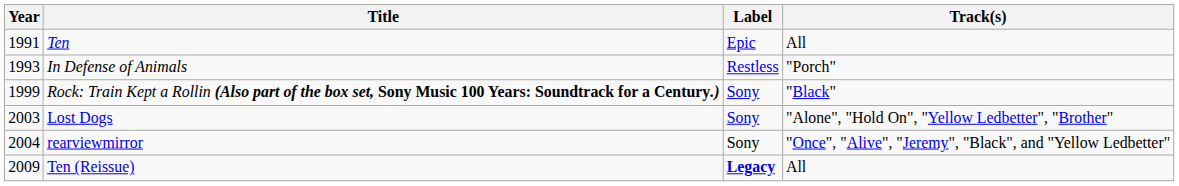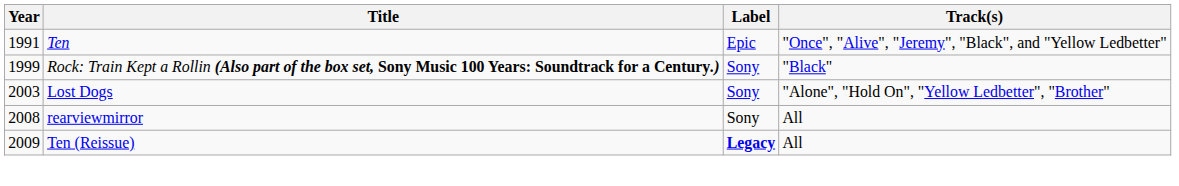Ten | Track(s): All -> "Once", "Alive", "Jeremy", "Black", and "Yellow Ledbetter"
- row: 1993 | In Defense of Animals | Restless | "Porch"
rearviewmirror | Year: 2004 -> 2008
rearviewmirror | Track(s): "Once", "Alive", "Jeremy", "Black", and "Yellow Ledbetter" -> All
